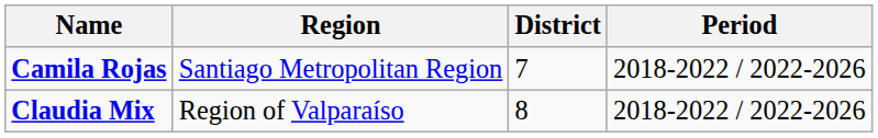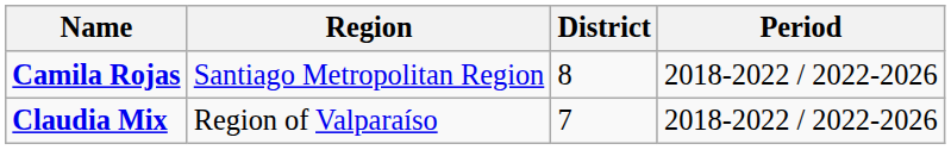Camila Rojas | District: 7 -> 8
Claudia Mix | District: 8 -> 7
